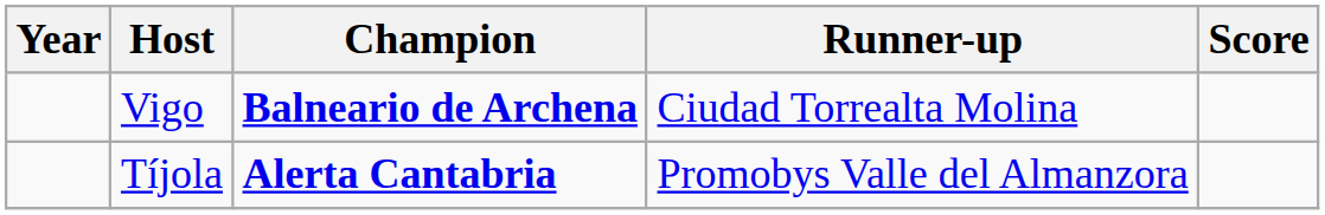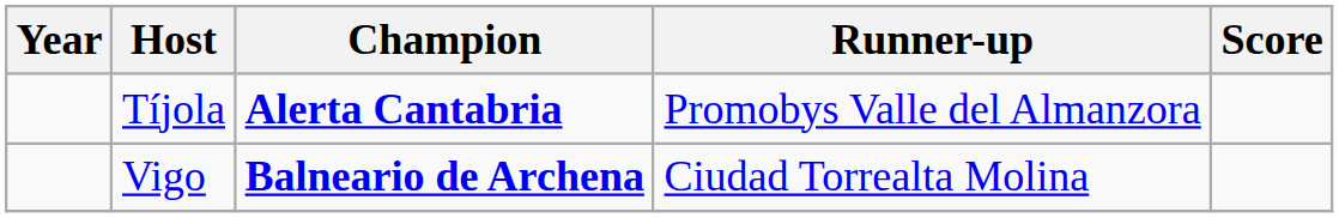rows swapped: Vigo <-> Tíjola
